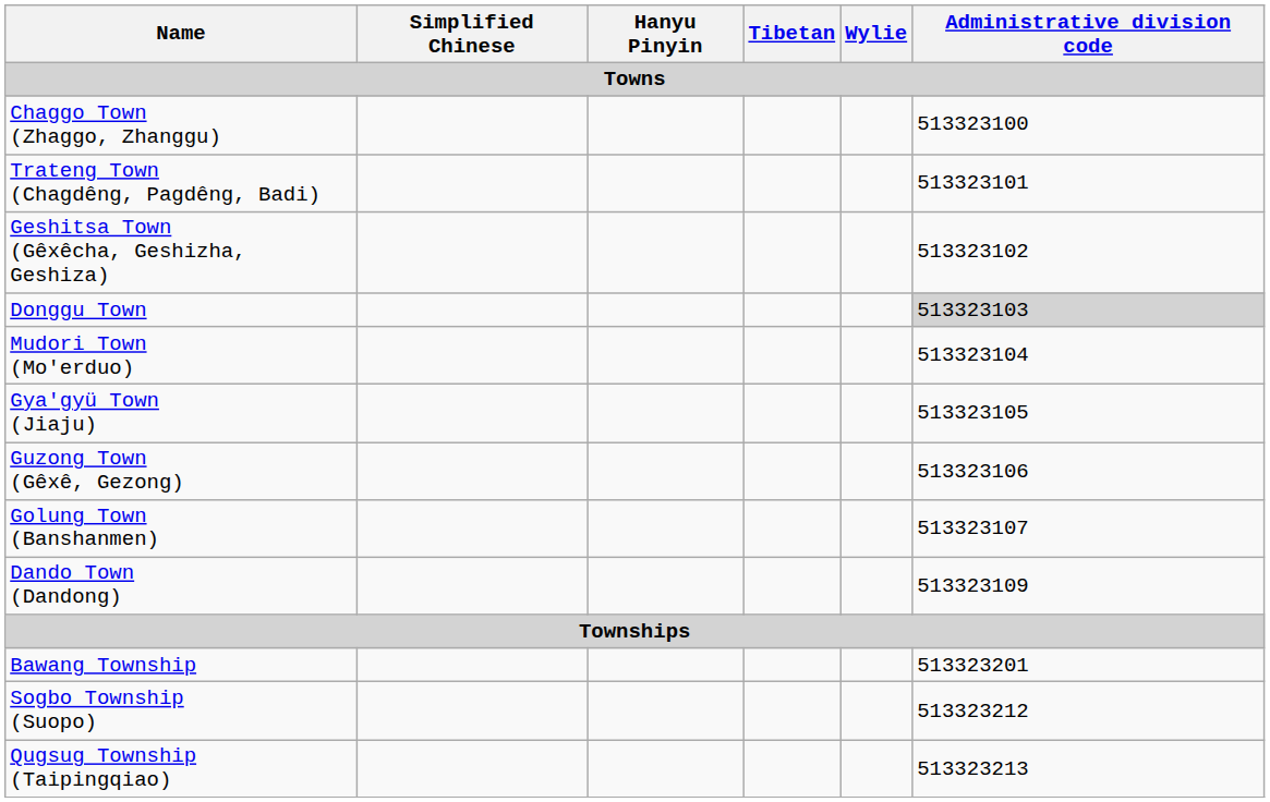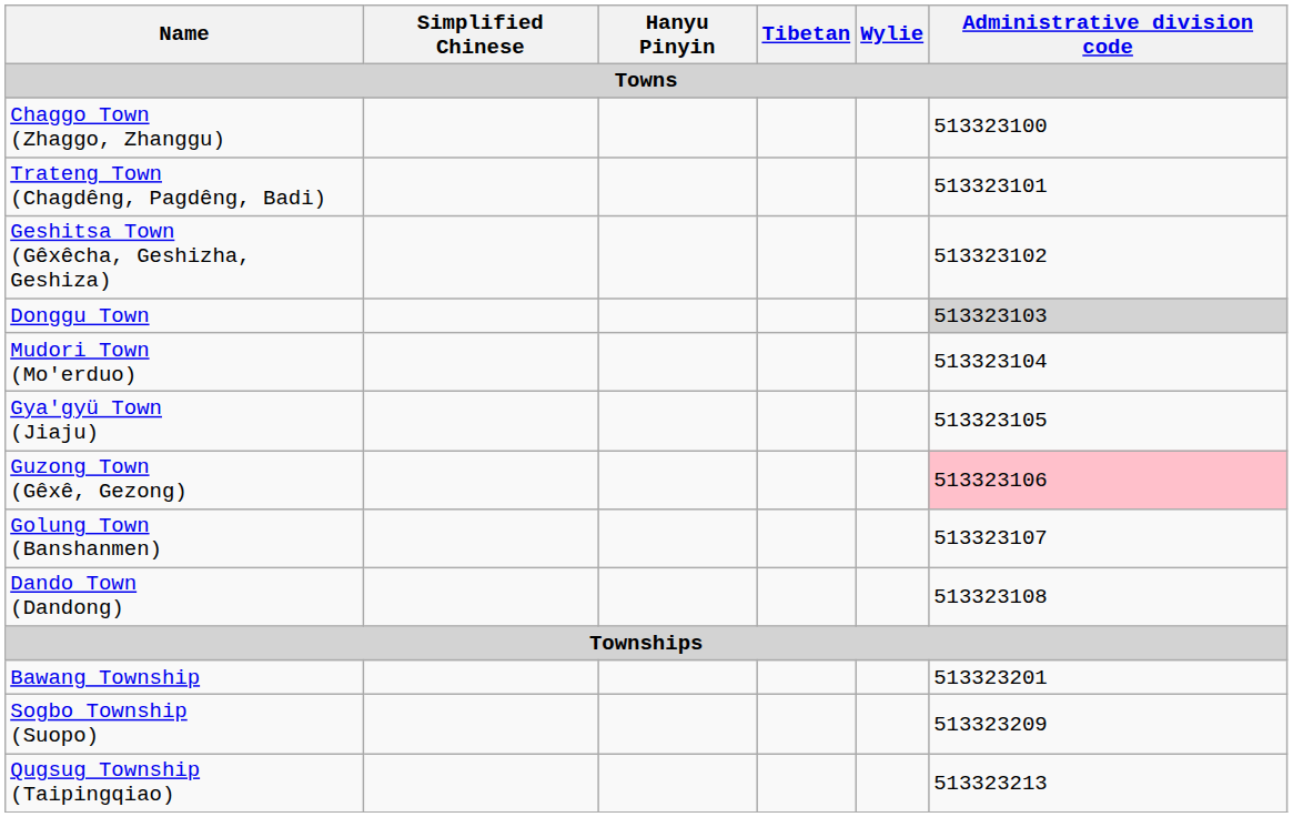Guzong Town (Gêxê, Gezong) | Administrative division code: no background -> pink background
Dando Town (Dandong) | Administrative division code: 513323109 -> 513323108
Sogbo Township (Suopo) | Administrative division code: 513323212 -> 513323209
